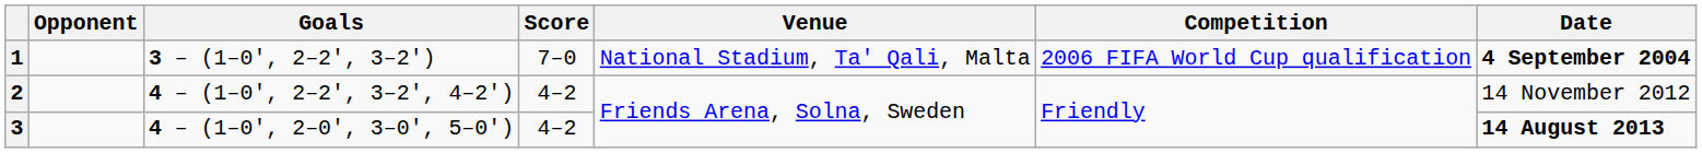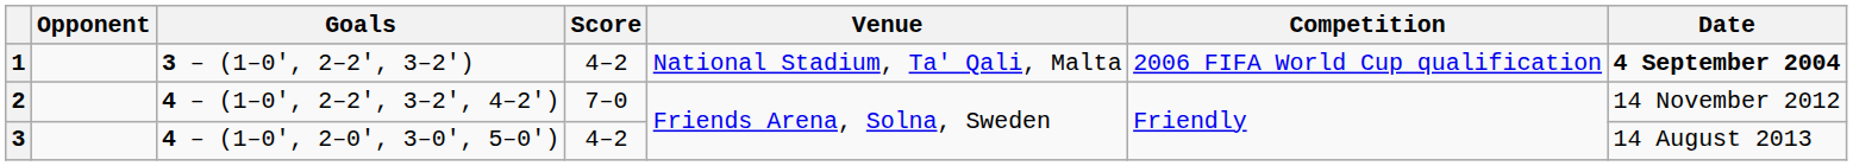1 | Score: 7–0 -> 4–2
2 | Score: 4–2 -> 7–0
3 | Date: bold -> normal
